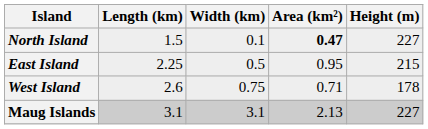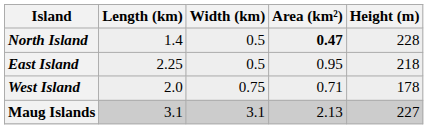North Island | Length (km): 1.5 -> 1.4
North Island | Width (km): 0.1 -> 0.5
North Island | Height (m): 227 -> 228
East Island | Height (m): 215 -> 218
West Island | Length (km): 2.6 -> 2.0
